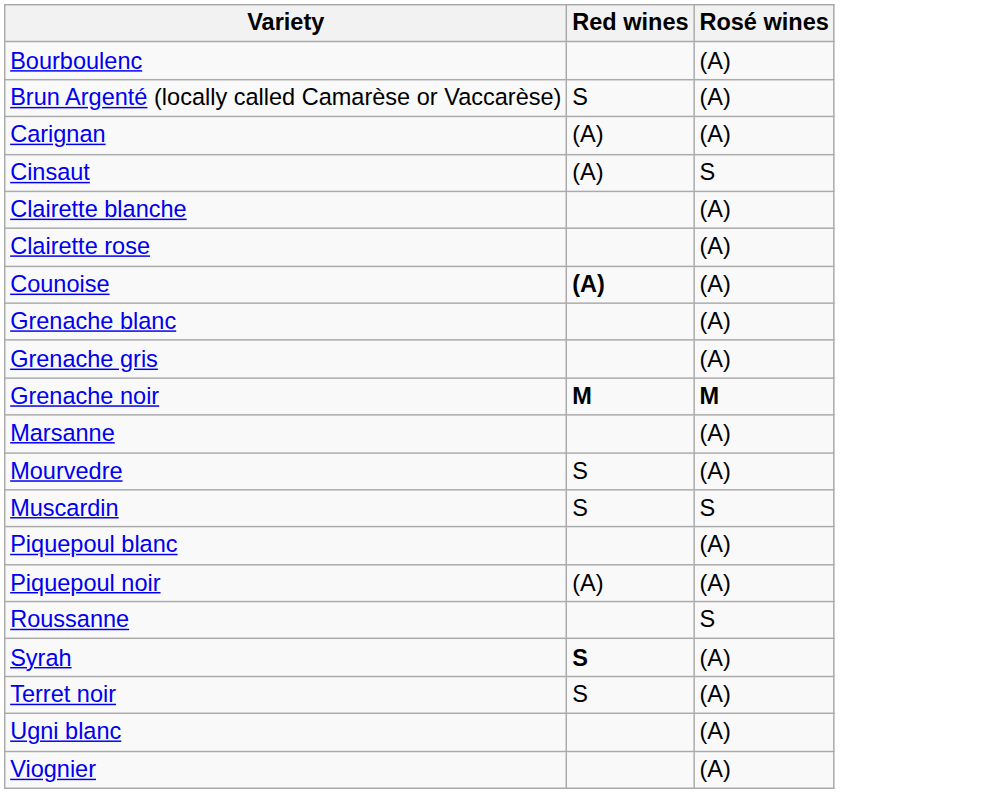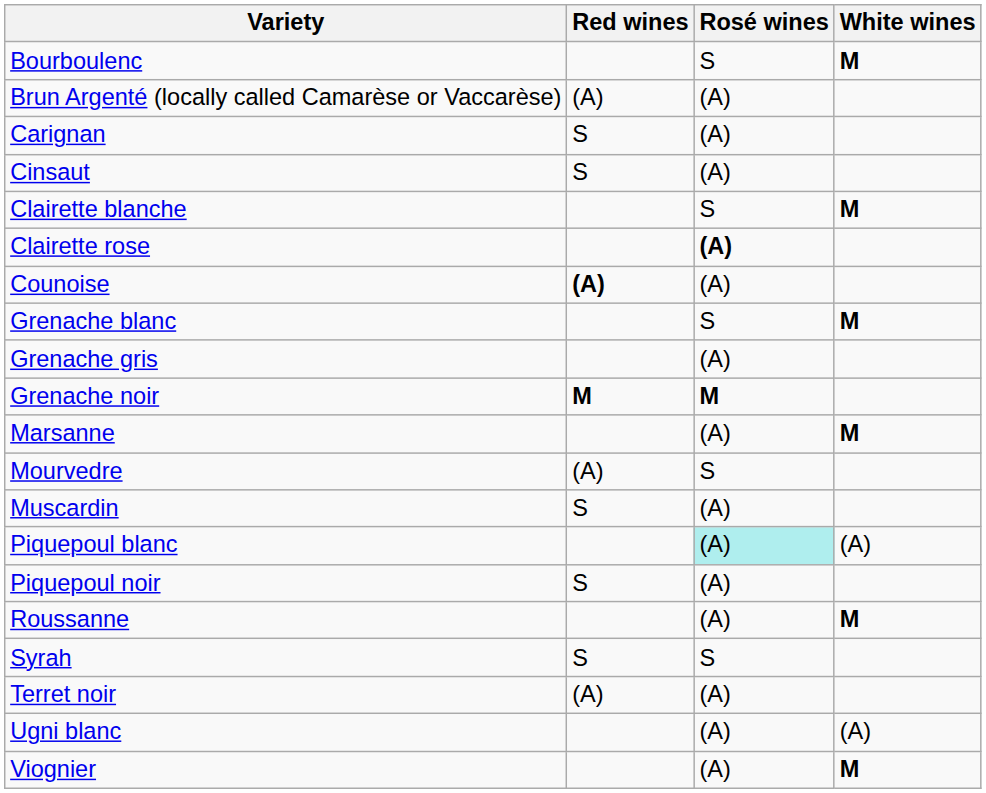+ column: White wines | M | M | M | M | (A) | M | (A) | M
Bourboulenc | Rosé wines: (A) -> S
Brun Argenté (locally called Camarèse or Vaccarèse) | Red wines: S -> (A)
Carignan | Red wines: (A) -> S
Cinsaut | Red wines: (A) -> S
Cinsaut | Rosé wines: S -> (A)
Clairette blanche | Rosé wines: (A) -> S
Clairette rose | Rosé wines: normal -> bold
Grenache blanc | Rosé wines: (A) -> S
Mourvedre | Red wines: S -> (A)
Mourvedre | Rosé wines: (A) -> S
Muscardin | Rosé wines: S -> (A)
Piquepoul blanc | Rosé wines: no background -> paleturquoise background
Piquepoul noir | Red wines: (A) -> S
Roussanne | Rosé wines: S -> (A)
Syrah | Red wines: bold -> normal
Syrah | Rosé wines: (A) -> S
Terret noir | Red wines: S -> (A)
